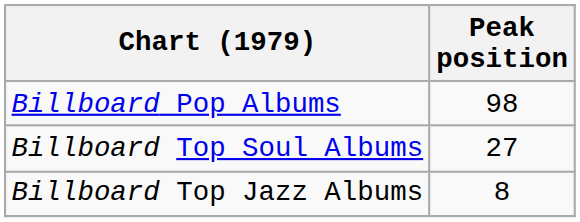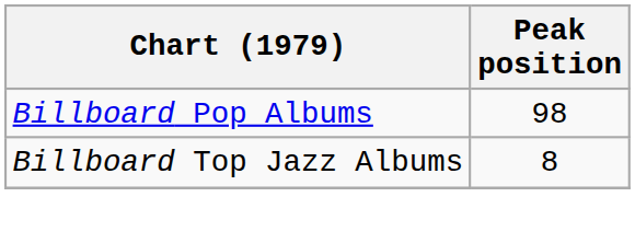- row: Billboard Top Soul Albums | 27
